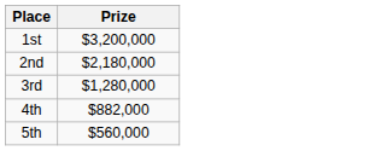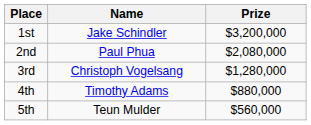+ column: Name | Jake Schindler | Paul Phua | Christoph Vogelsang | Timothy Adams | Teun Mulder
2nd | Prize: $2,180,000 -> $2,080,000
4th | Prize: $882,000 -> $880,000
